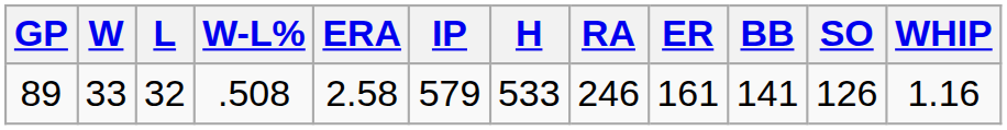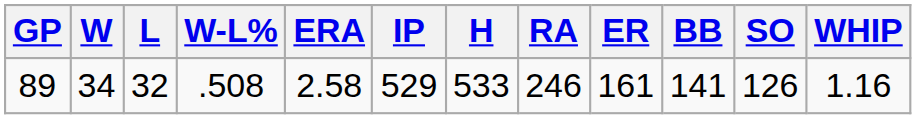89 | W: 33 -> 34
89 | IP: 579 -> 529
